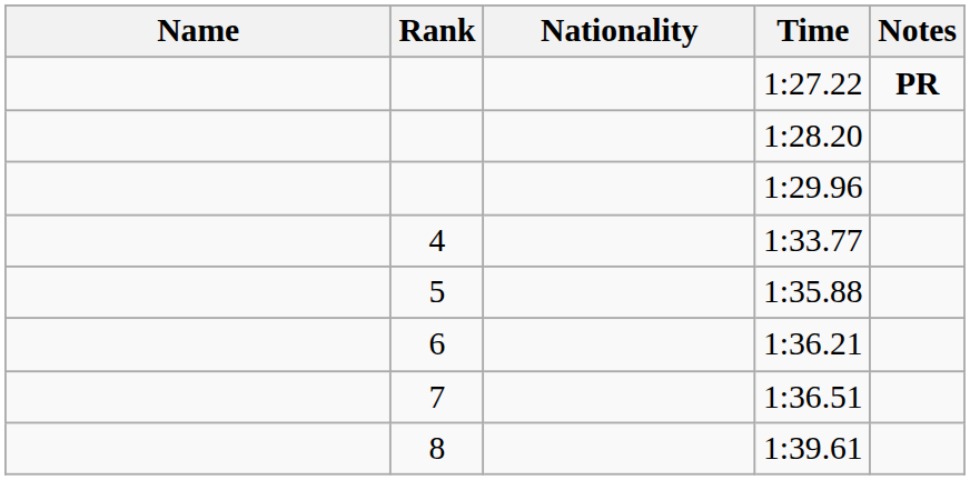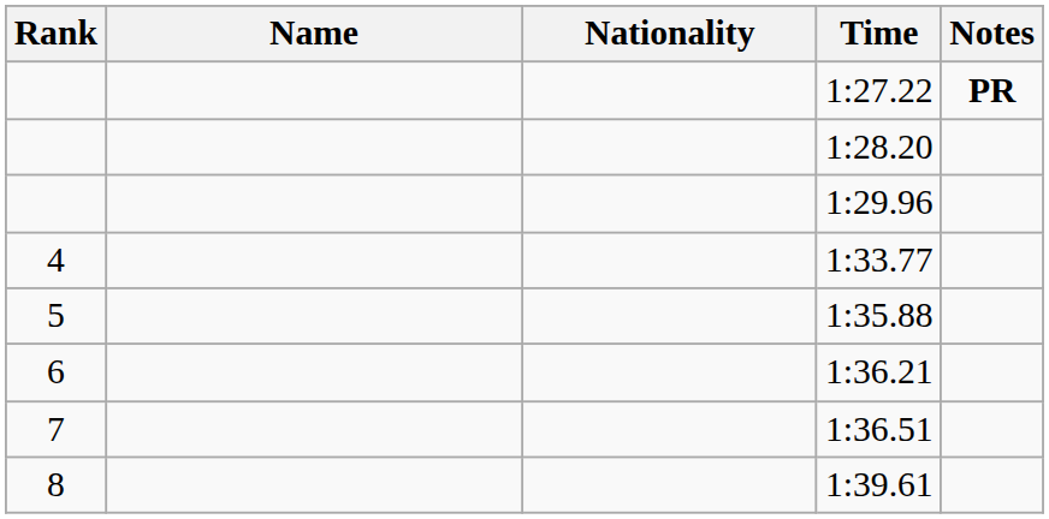columns swapped: Rank <-> Name
